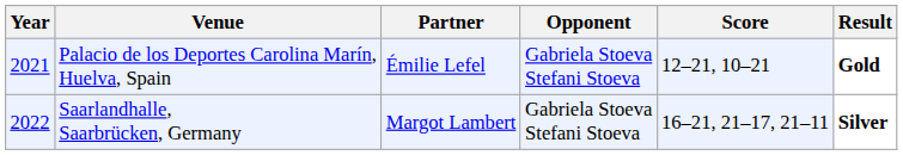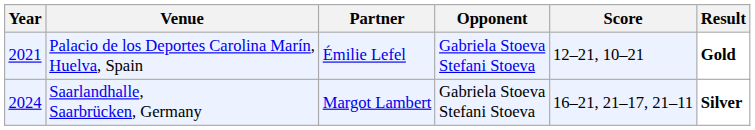Saarlandhalle, Saarbrücken, Germany | Year: 2022 -> 2024
